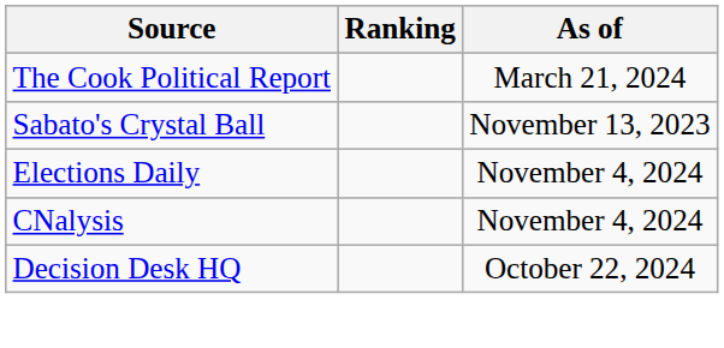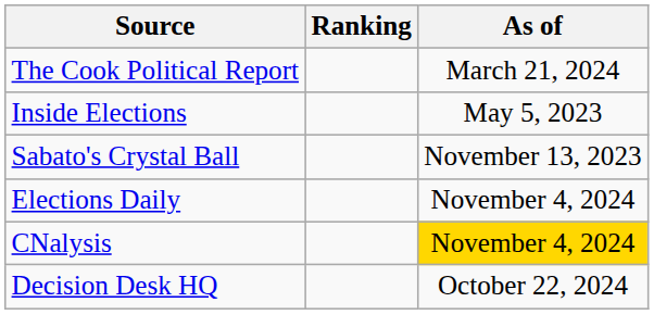+ row: Inside Elections | May 5, 2023
CNalysis | As of: no background -> gold background
